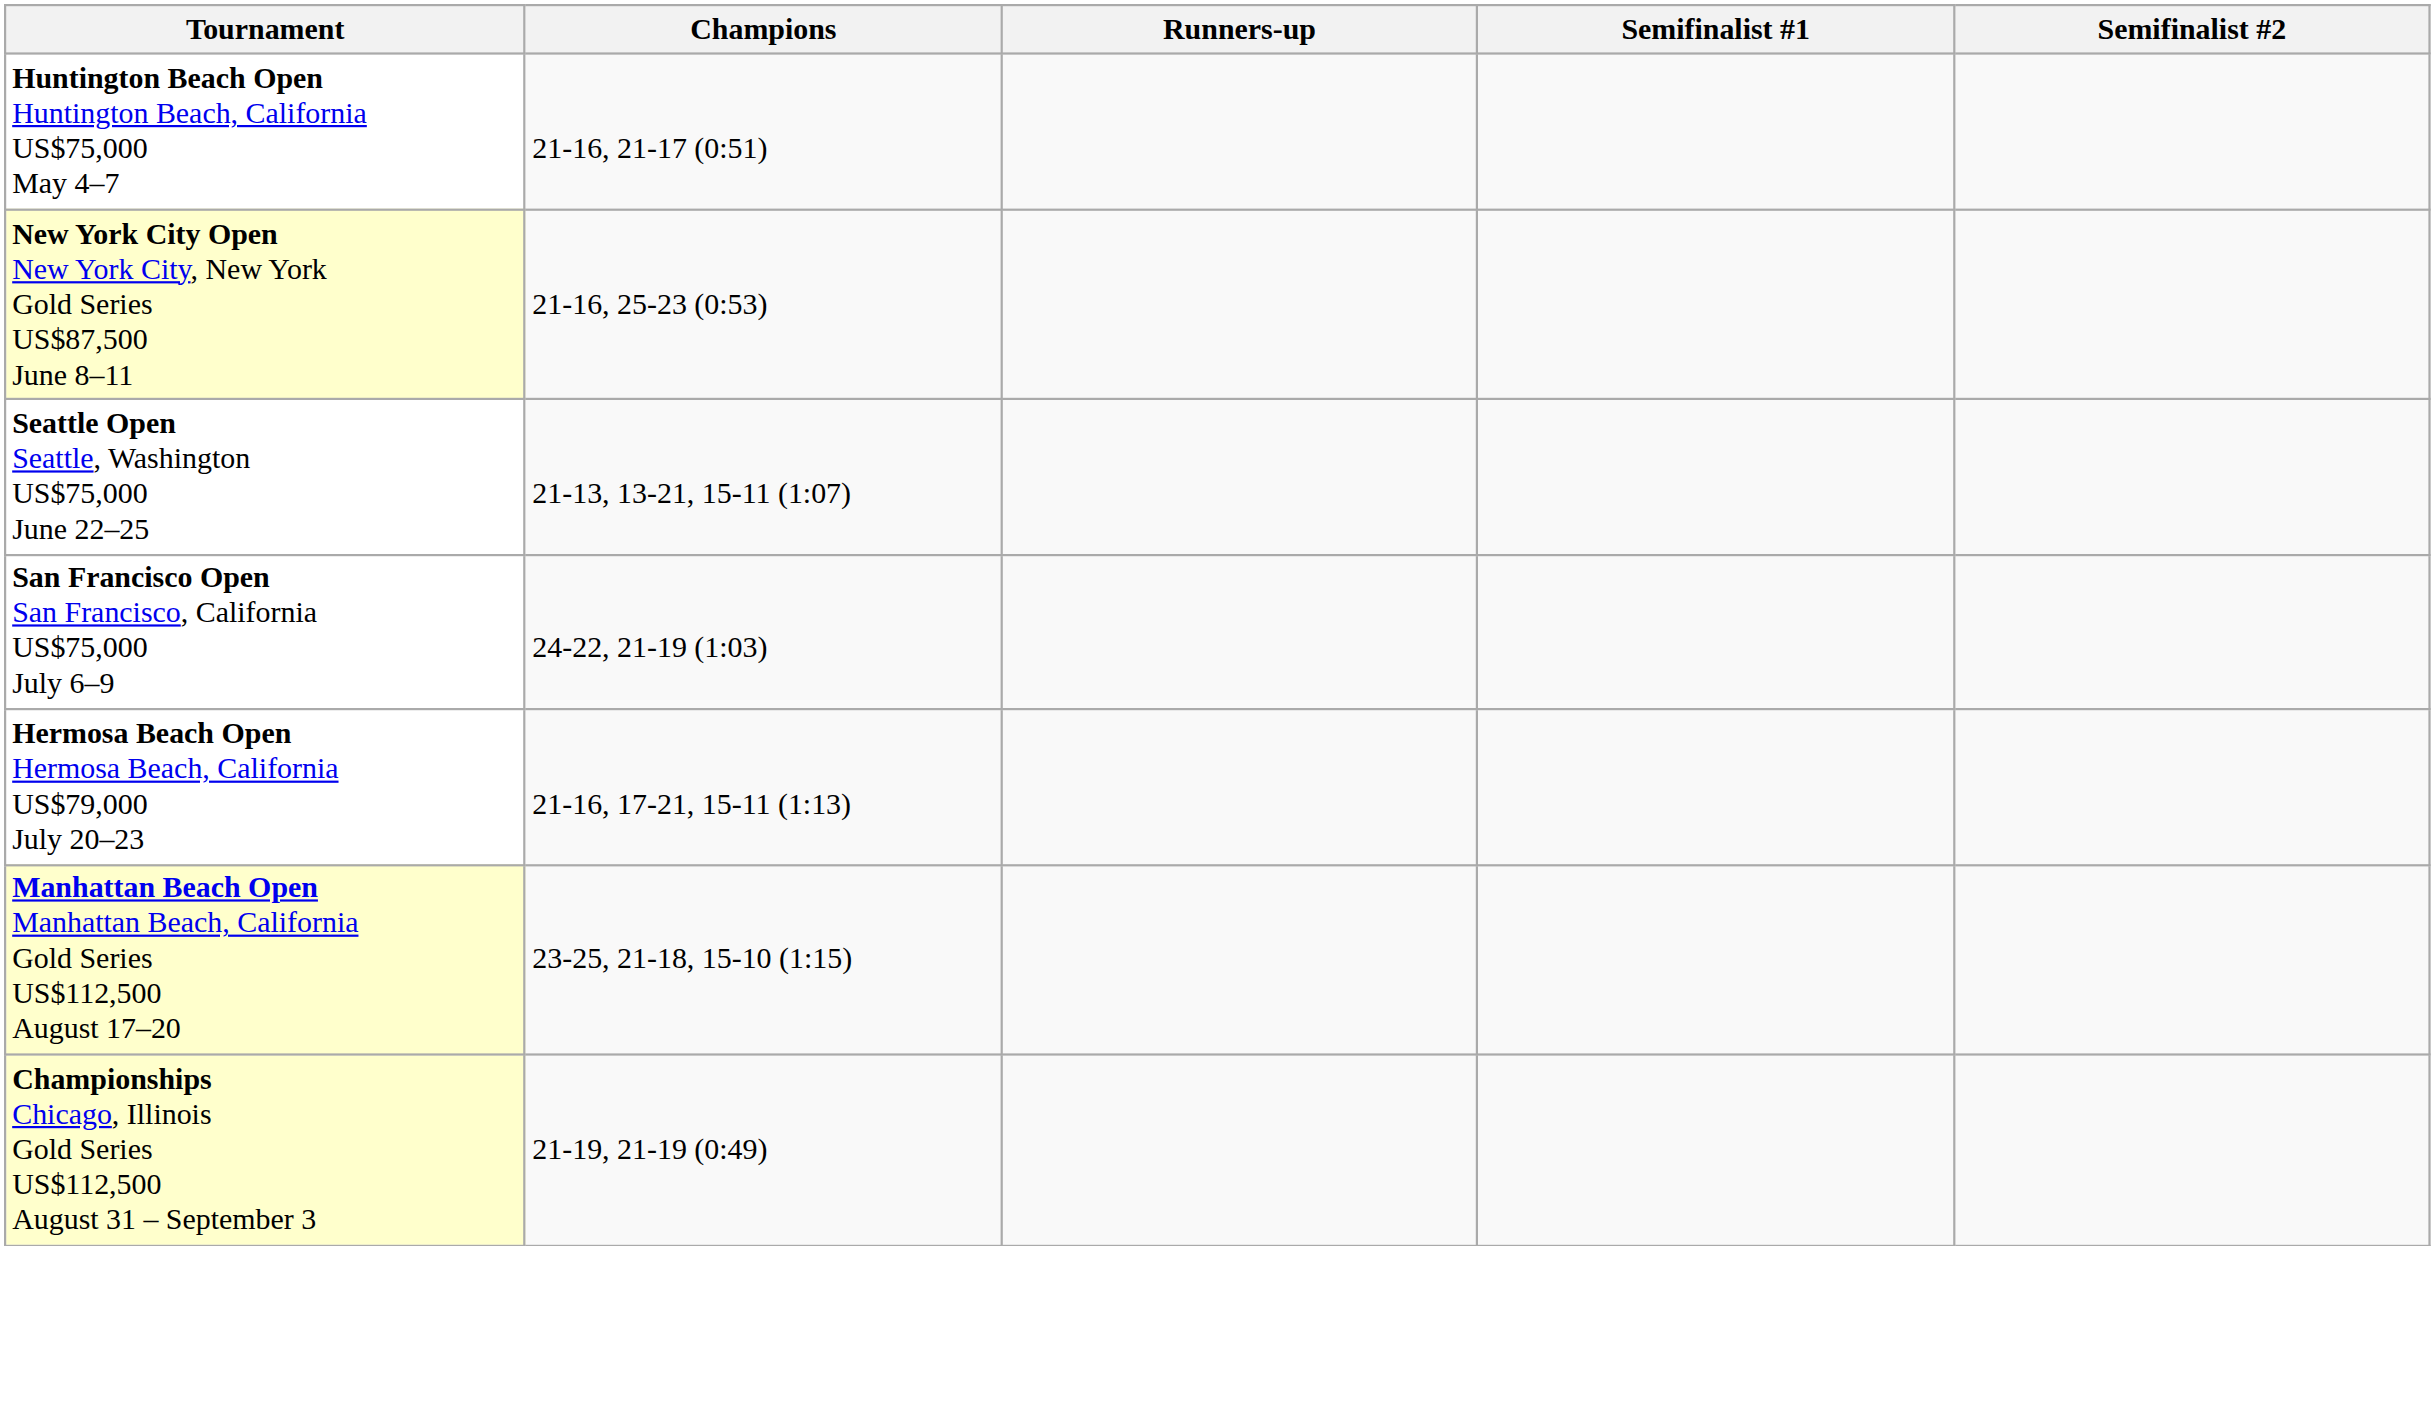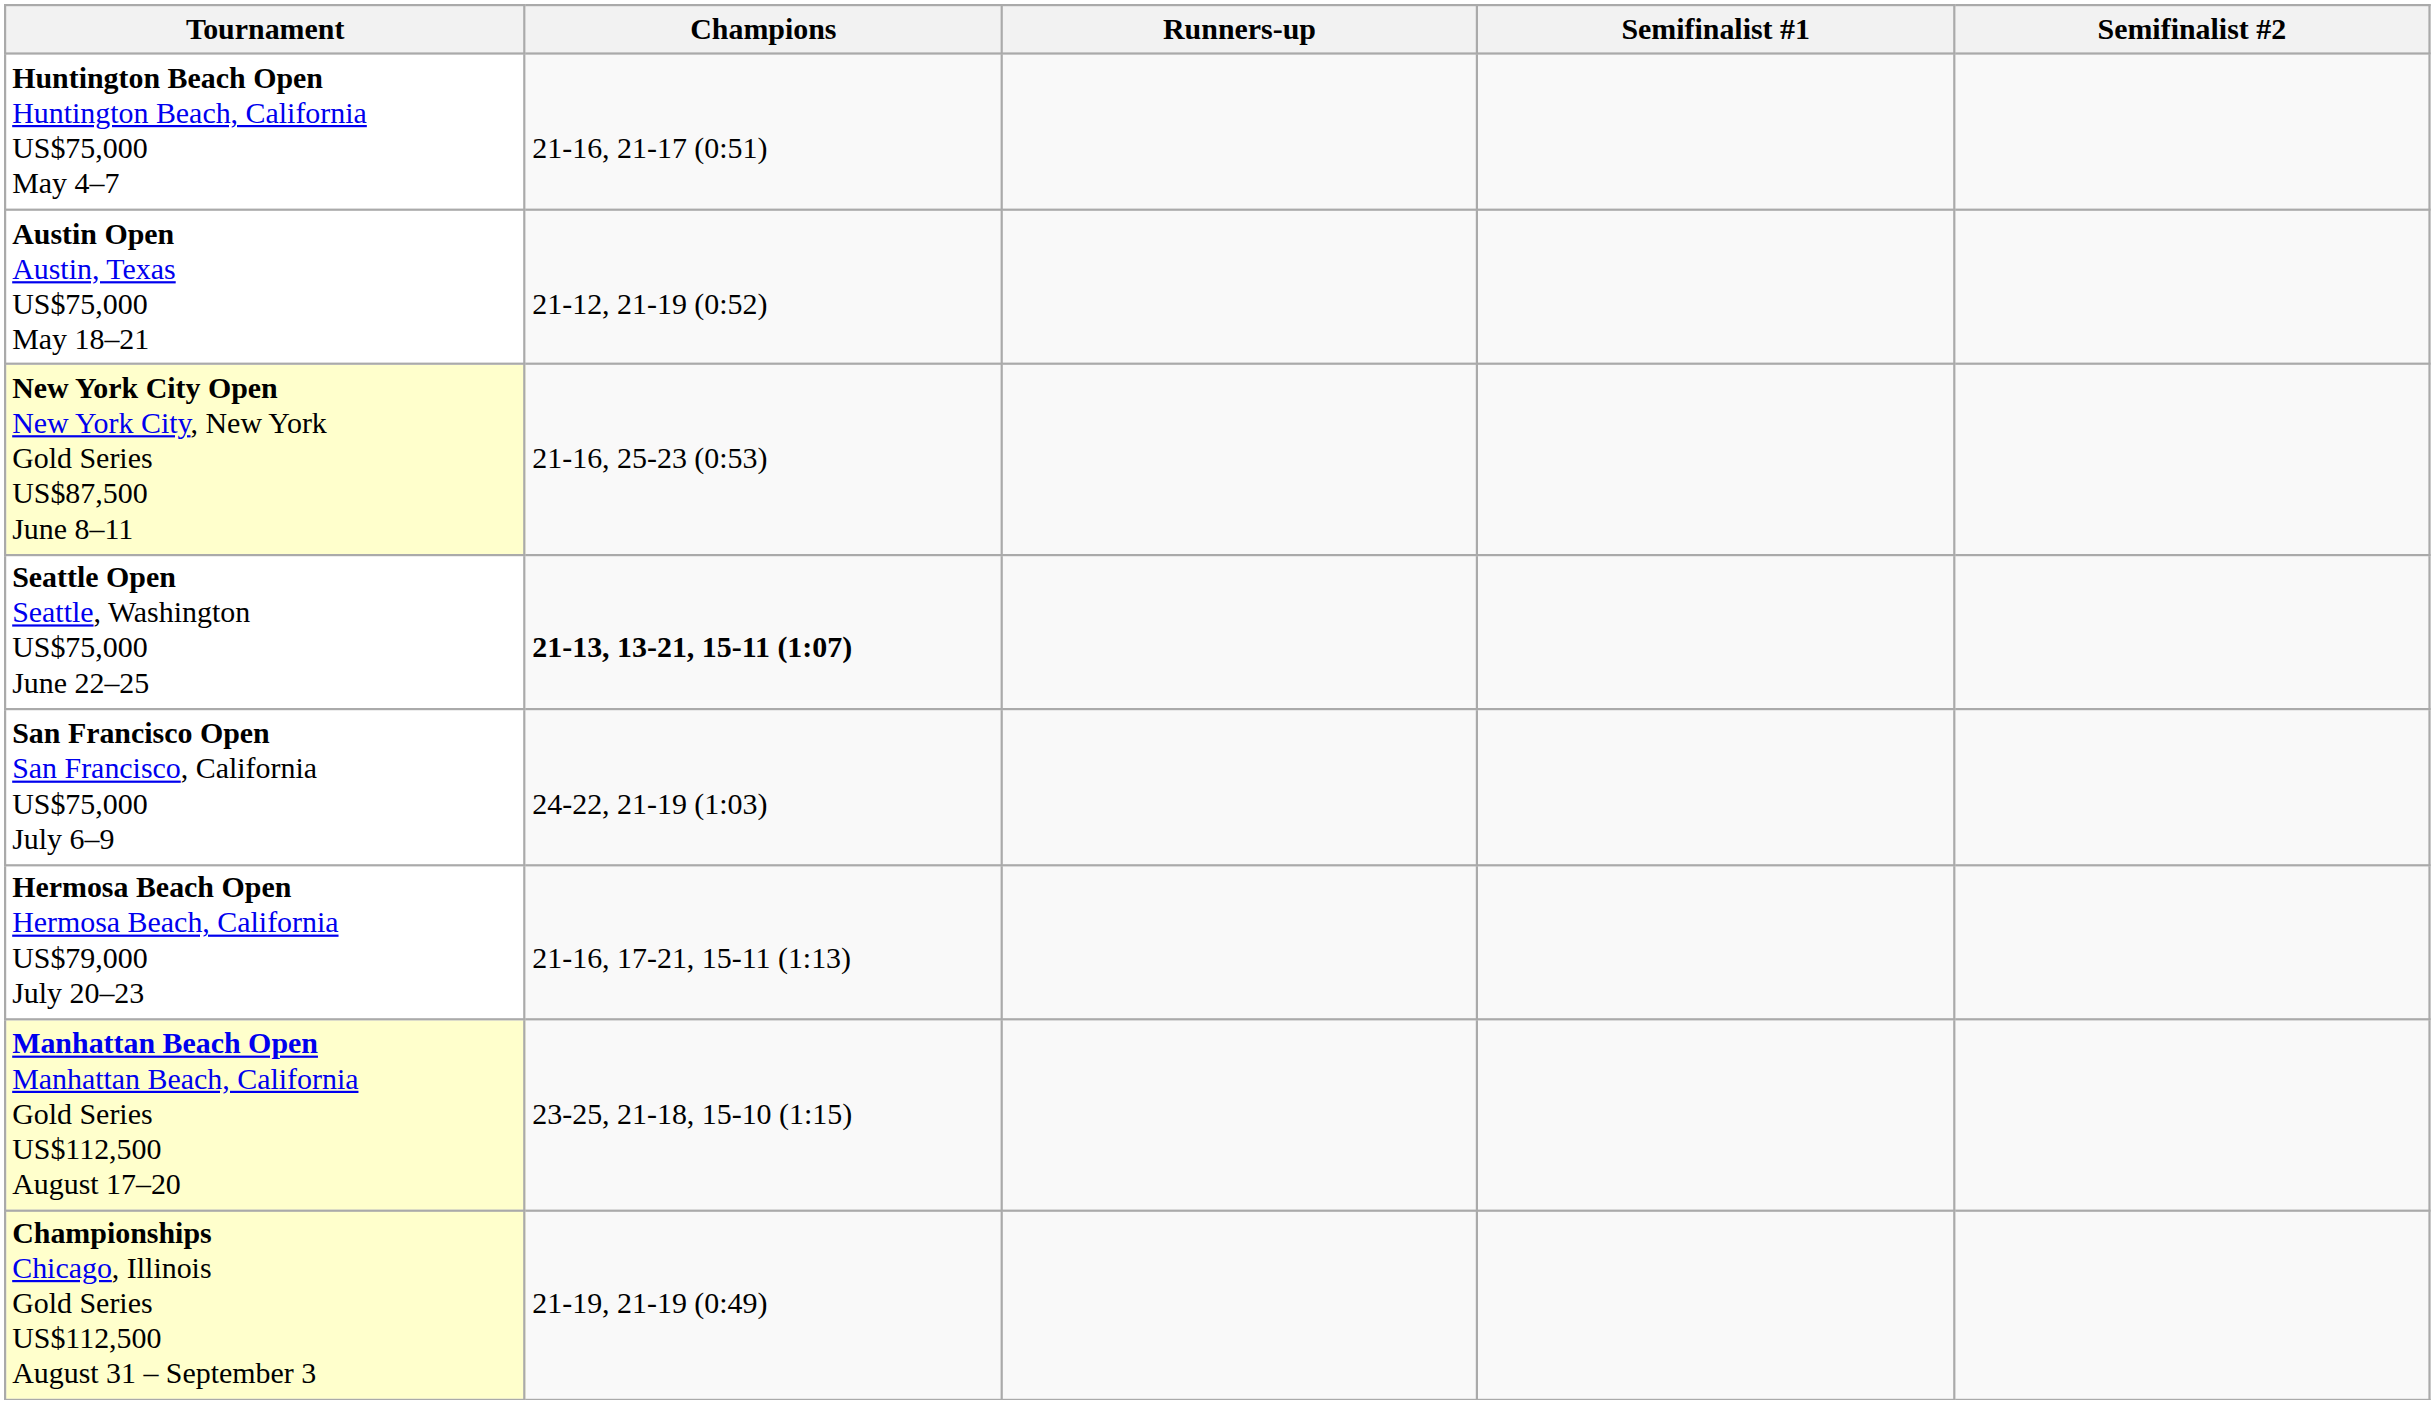+ row: Austin Open Austin, Texas US$75,000 May 18–21 | 21-12, 21-19 (0:52)
Seattle Open Seattle, Washington US$75,000 June 22–25 | Champions: normal -> bold
